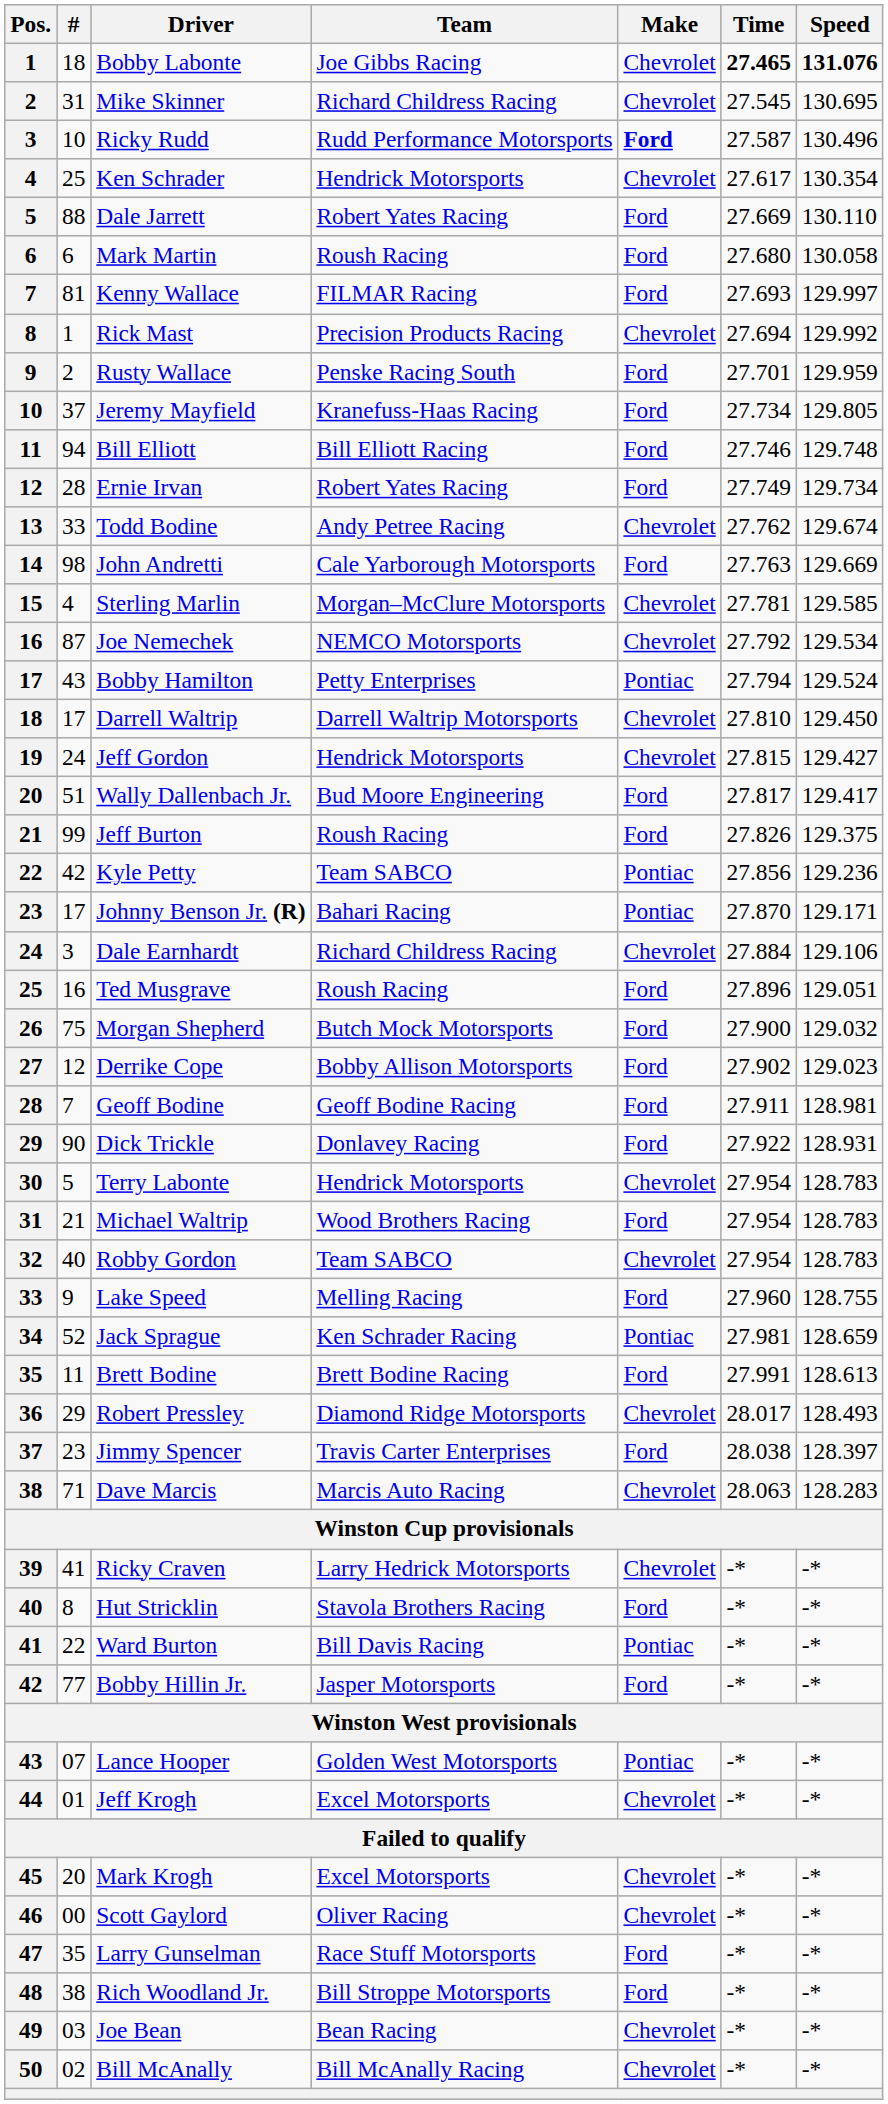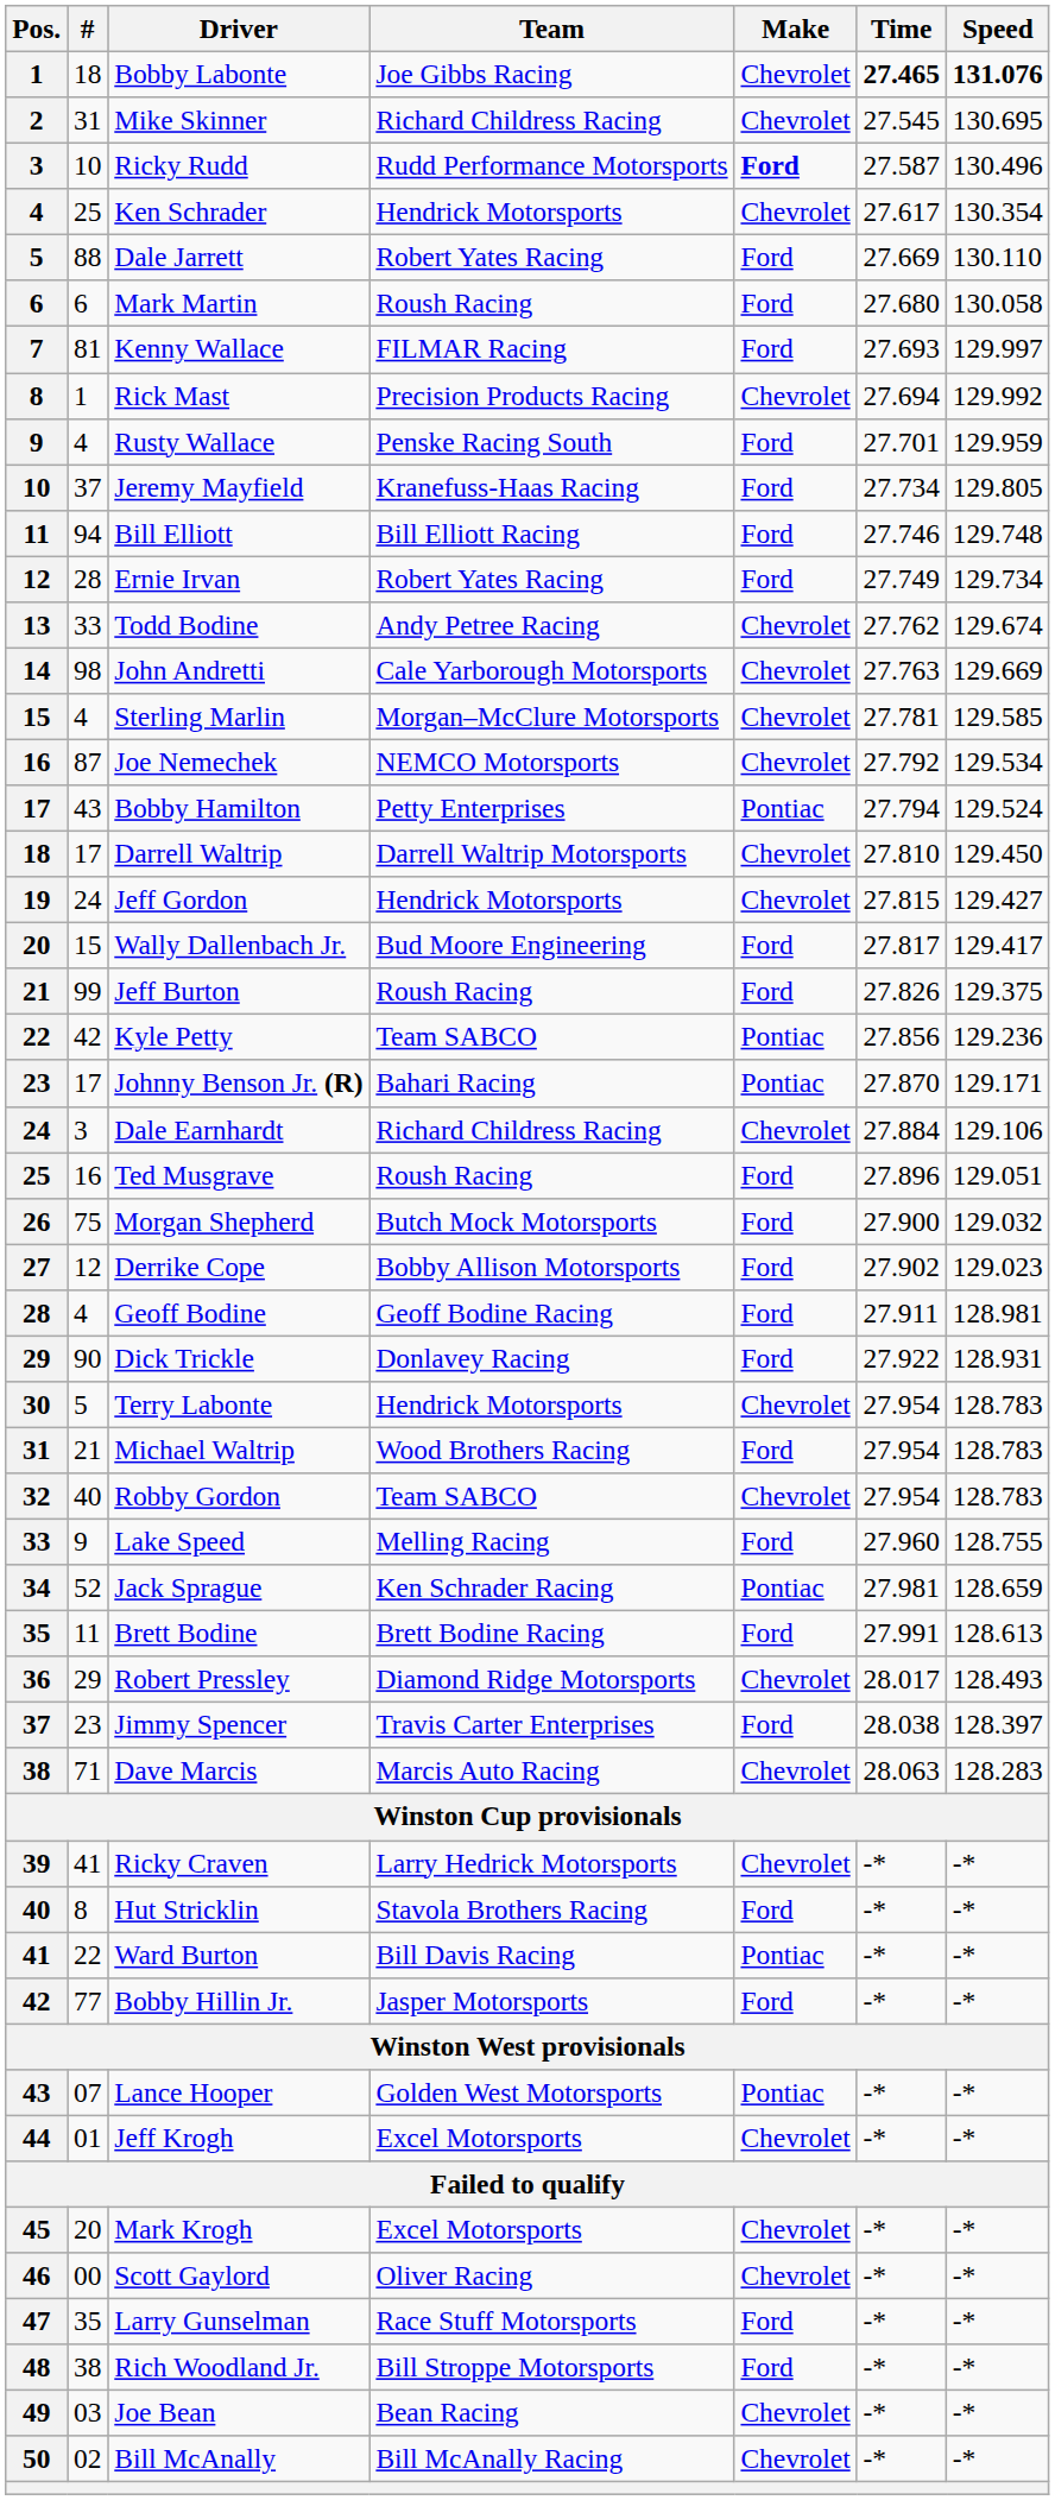Rusty Wallace | #: 2 -> 4
John Andretti | Make: Ford -> Chevrolet
Wally Dallenbach Jr. | #: 51 -> 15
Geoff Bodine | #: 7 -> 4
